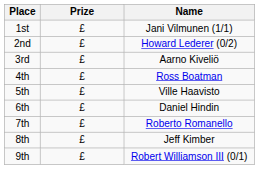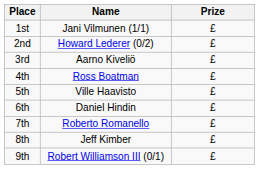columns swapped: Name <-> Prize
